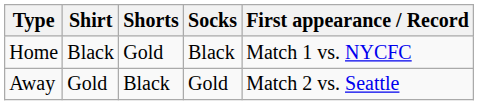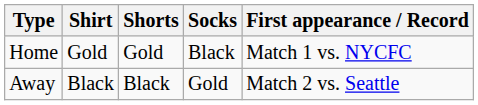Home | Shirt: Black -> Gold
Away | Shirt: Gold -> Black
